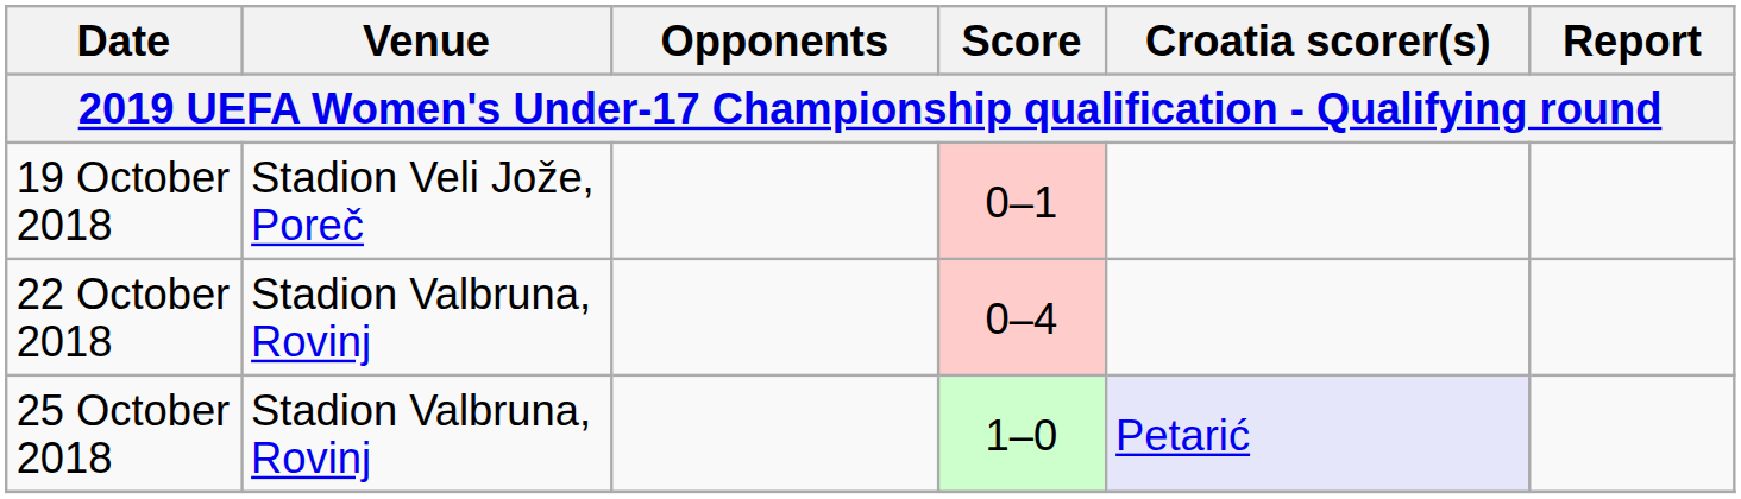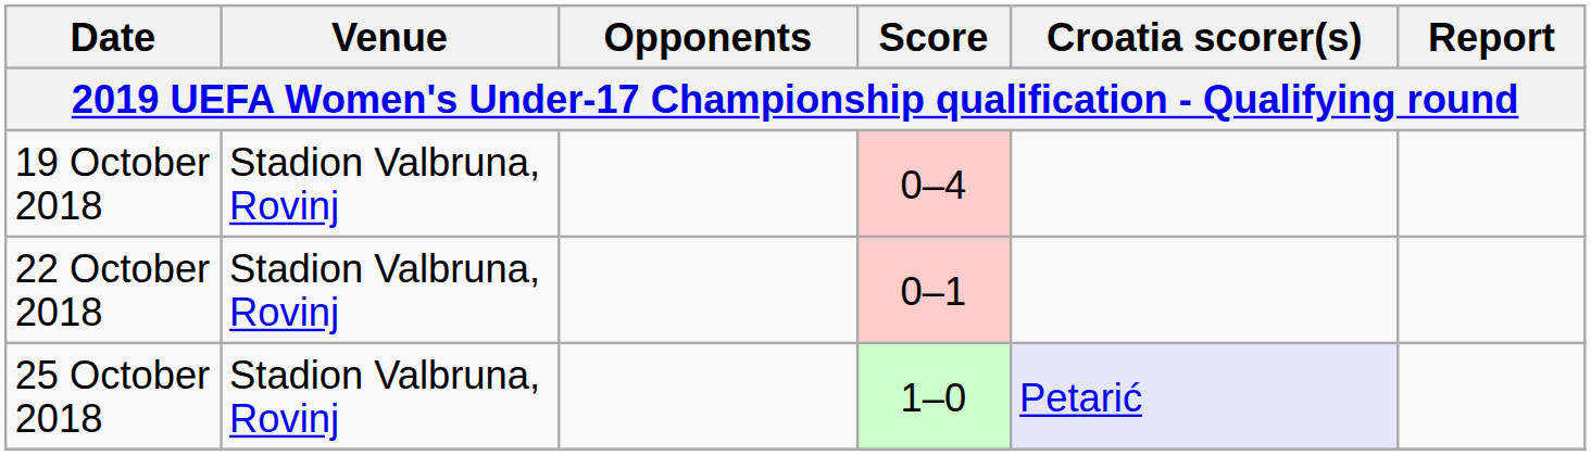19 October 2018 | Venue: Stadion Veli Jože, Poreč -> Stadion Valbruna, Rovinj
19 October 2018 | Score: 0–1 -> 0–4
22 October 2018 | Score: 0–4 -> 0–1
